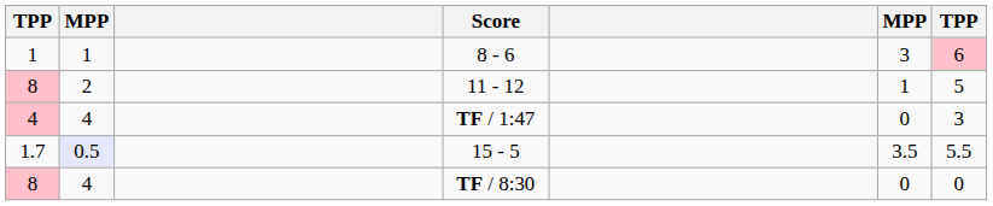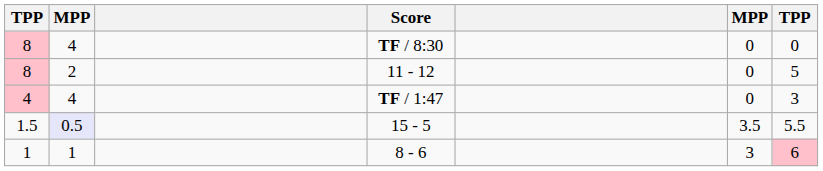rows swapped: 8 - 6 <-> TF / 8:30
11 - 12 | column 6: 1 -> 0
15 - 5 | column 1: 1.7 -> 1.5
